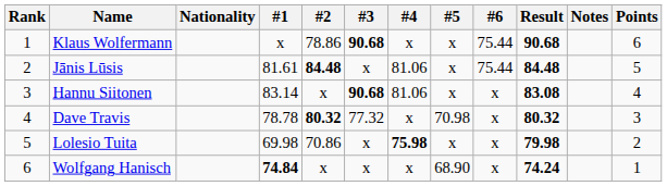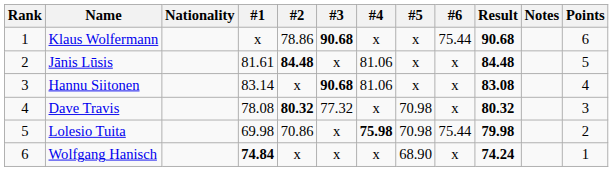Jānis Lūsis | #6: 75.44 -> x
Dave Travis | #1: 78.78 -> 78.08
Lolesio Tuita | #5: x -> 70.98
Lolesio Tuita | #6: x -> 75.44
